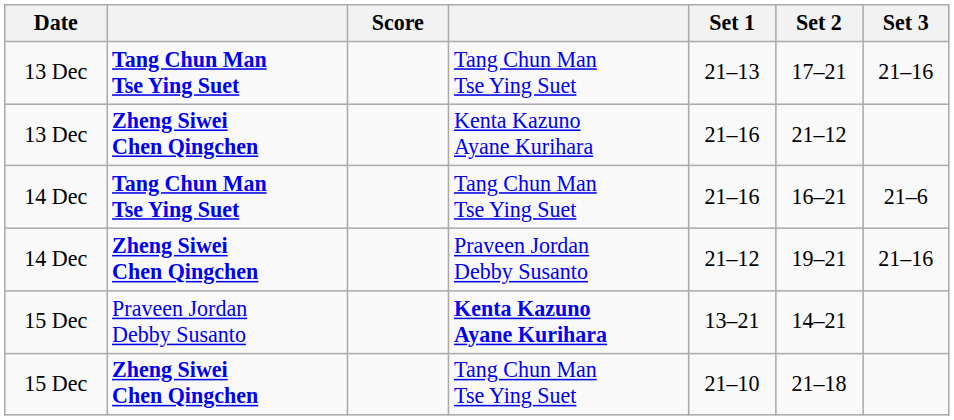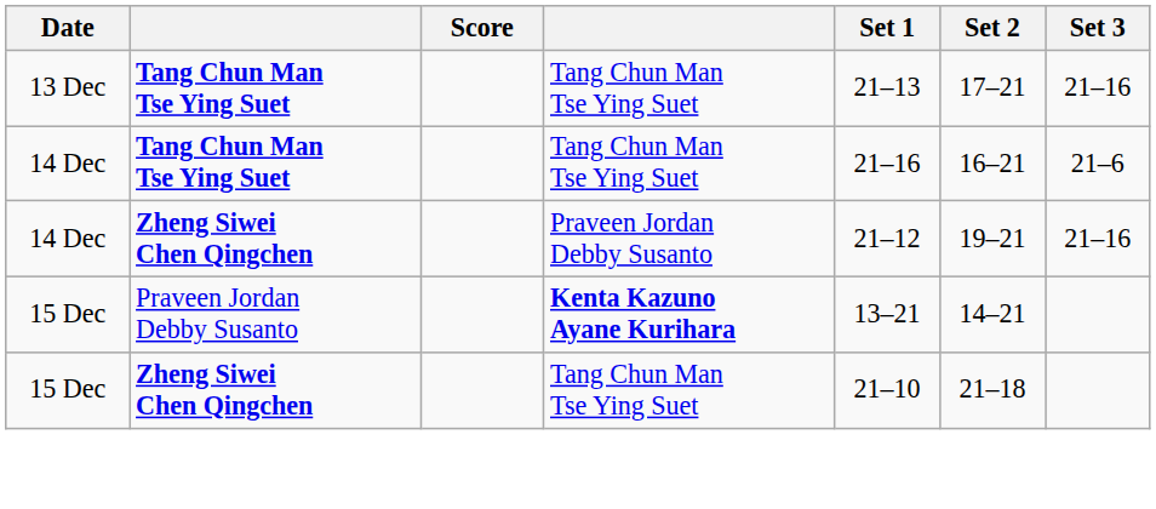- row: 13 Dec | Zheng Siwei Chen Qingchen | Kenta Kazuno Ayane Kurihara | 21–16 | 21–12
